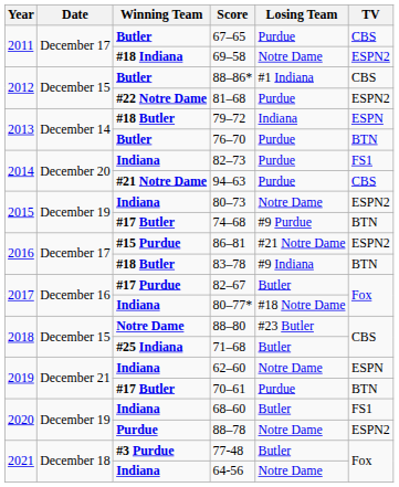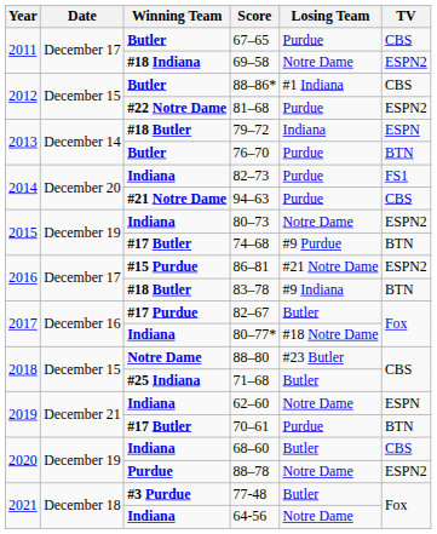68–60 | TV: FS1 -> CBS
